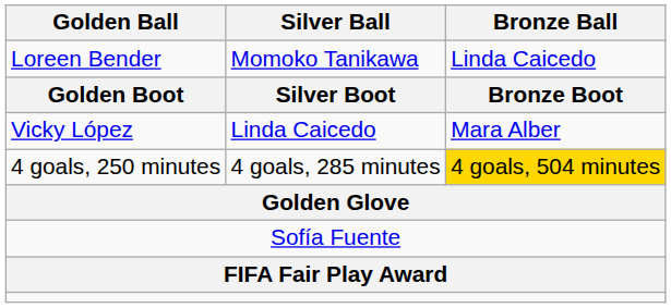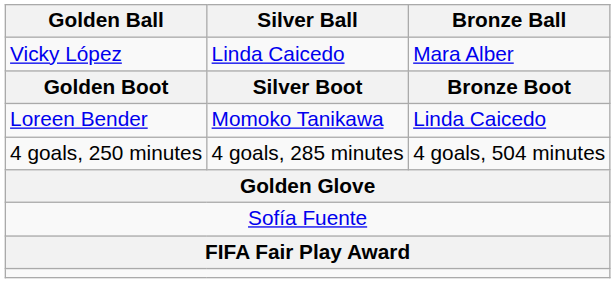rows swapped: Vicky López <-> Loreen Bender
4 goals, 250 minutes | Bronze Ball: gold background -> no background
